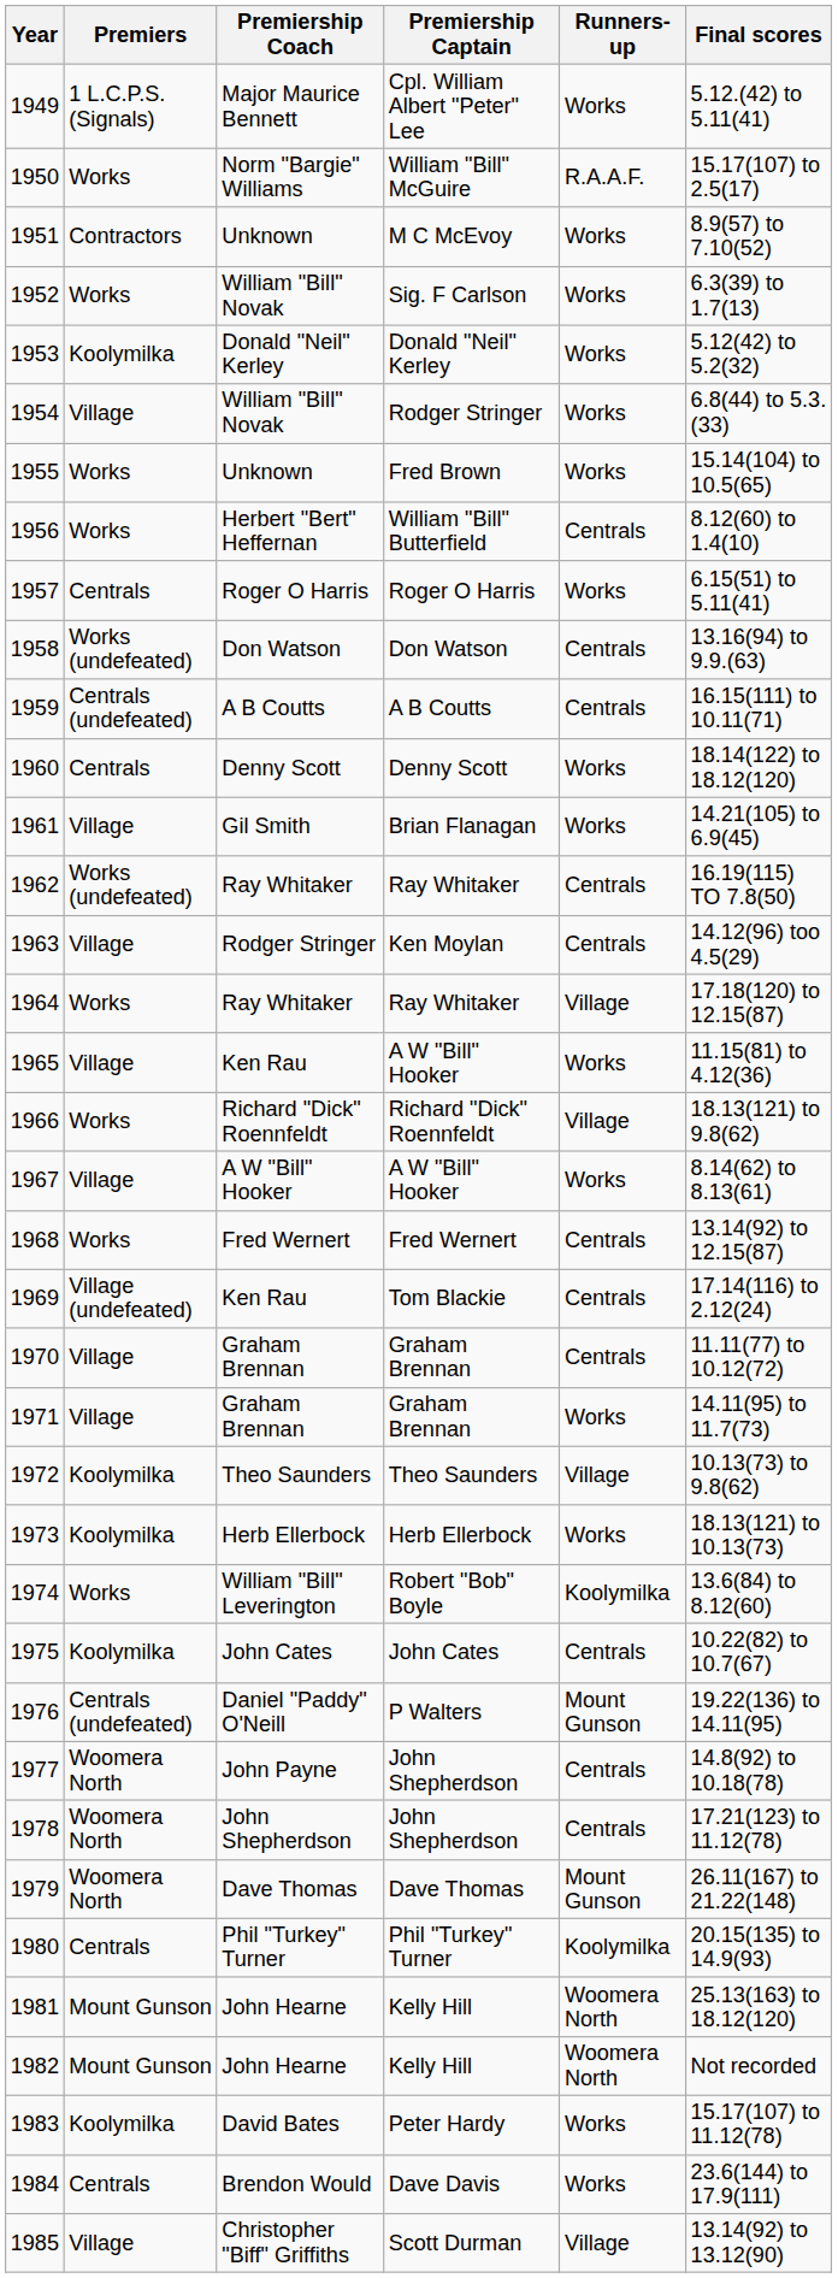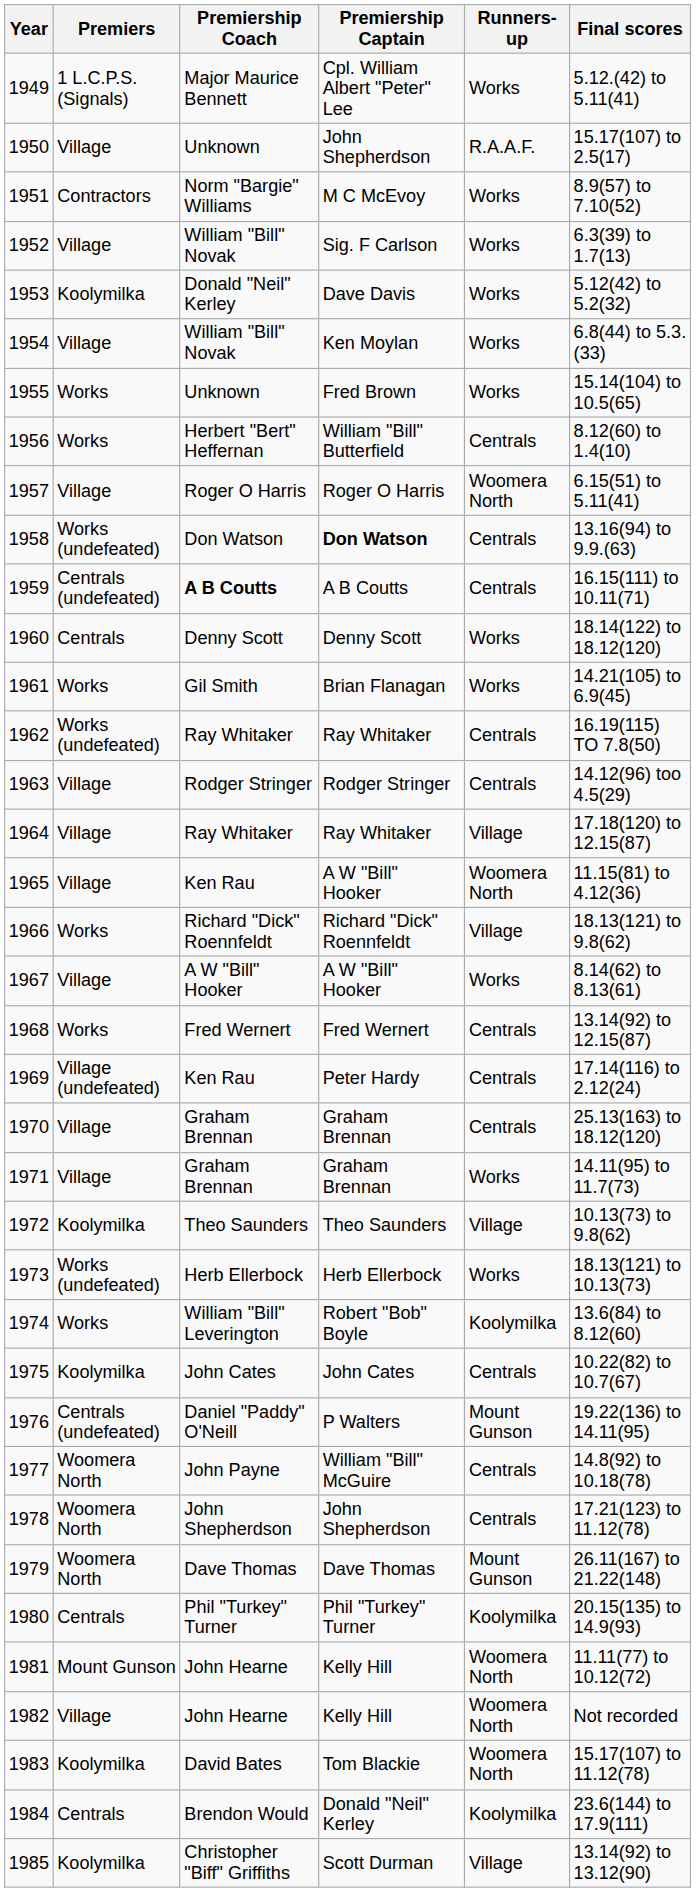1950 | Premiers: Works -> Village
1950 | Premiership Coach: Norm "Bargie" Williams -> Unknown
1950 | Premiership Captain: William "Bill" McGuire -> John Shepherdson
1951 | Premiership Coach: Unknown -> Norm "Bargie" Williams
1952 | Premiers: Works -> Village
1953 | Premiership Captain: Donald "Neil" Kerley -> Dave Davis
1954 | Premiership Captain: Rodger Stringer -> Ken Moylan
1957 | Premiers: Centrals -> Village
1957 | Runners-up: Works -> Woomera North
1958 | Premiership Captain: normal -> bold
1959 | Premiership Coach: normal -> bold
1961 | Premiers: Village -> Works
1963 | Premiership Captain: Ken Moylan -> Rodger Stringer
1964 | Premiers: Works -> Village
1965 | Runners-up: Works -> Woomera North
1969 | Premiership Captain: Tom Blackie -> Peter Hardy
1970 | Final scores: 11.11(77) to 10.12(72) -> 25.13(163) to 18.12(120)
1973 | Premiers: Koolymilka -> Works (undefeated)
1977 | Premiership Captain: John Shepherdson -> William "Bill" McGuire
1981 | Final scores: 25.13(163) to 18.12(120) -> 11.11(77) to 10.12(72)
1982 | Premiers: Mount Gunson -> Village
1983 | Premiership Captain: Peter Hardy -> Tom Blackie
1983 | Runners-up: Works -> Woomera North
1984 | Premiership Captain: Dave Davis -> Donald "Neil" Kerley
1984 | Runners-up: Works -> Koolymilka
1985 | Premiers: Village -> Koolymilka
